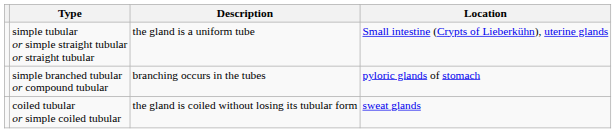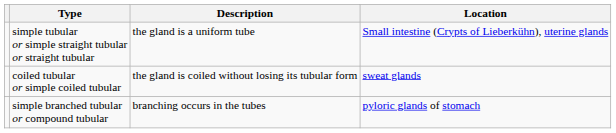rows swapped: coiled tubular or simple coiled tubular <-> simple branched tubular or compound tubular
